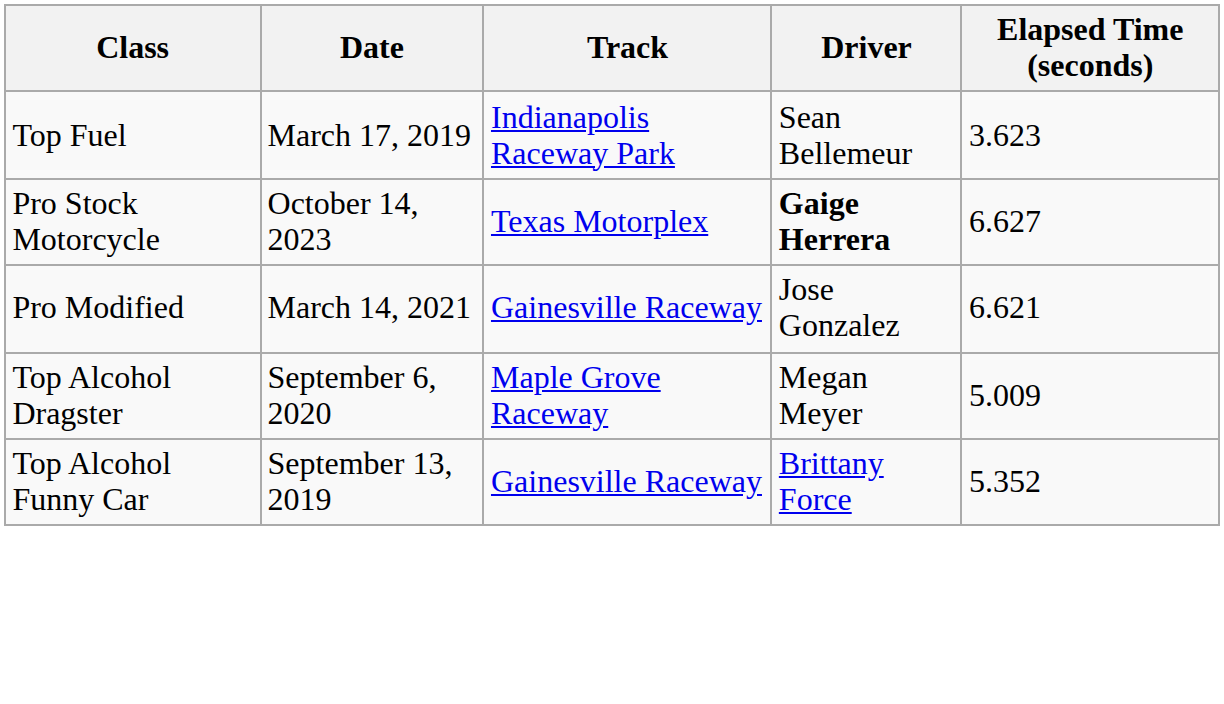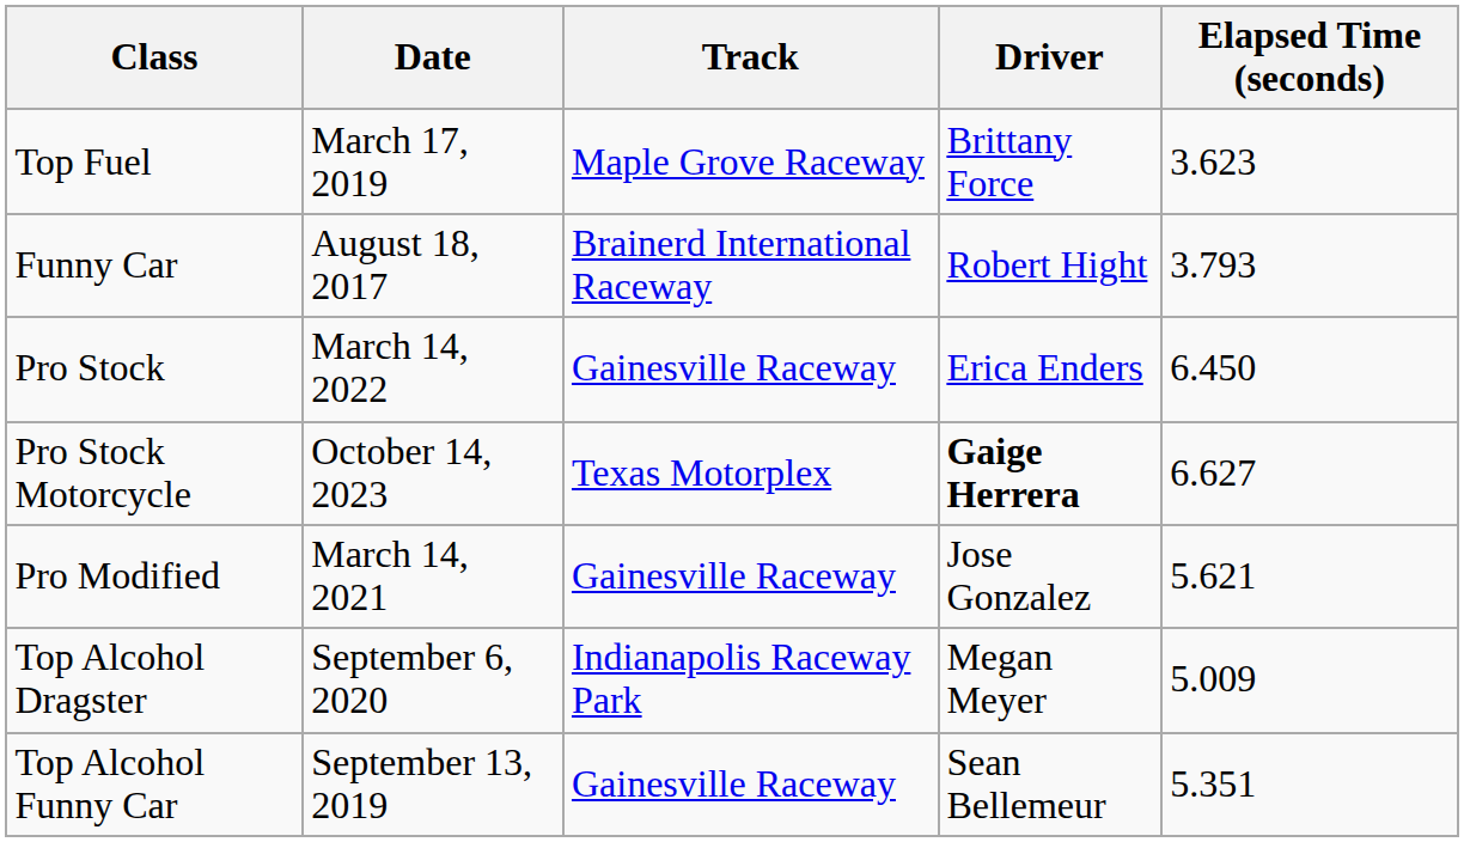Top Fuel | Track: Indianapolis Raceway Park -> Maple Grove Raceway
Top Fuel | Driver: Sean Bellemeur -> Brittany Force
+ row: Funny Car | August 18, 2017 | Brainerd International Raceway | Robert Hight | 3.793
+ row: Pro Stock | March 14, 2022 | Gainesville Raceway | Erica Enders | 6.450
Pro Modified | Elapsed Time (seconds): 6.621 -> 5.621
Top Alcohol Dragster | Track: Maple Grove Raceway -> Indianapolis Raceway Park
Top Alcohol Funny Car | Driver: Brittany Force -> Sean Bellemeur
Top Alcohol Funny Car | Elapsed Time (seconds): 5.352 -> 5.351
